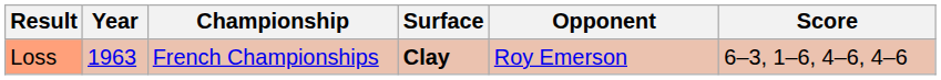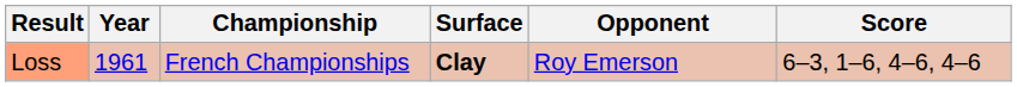Loss | Year: 1963 -> 1961
